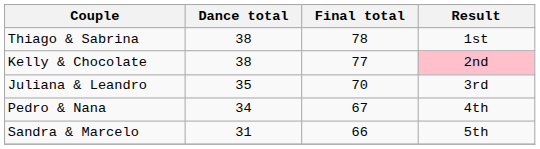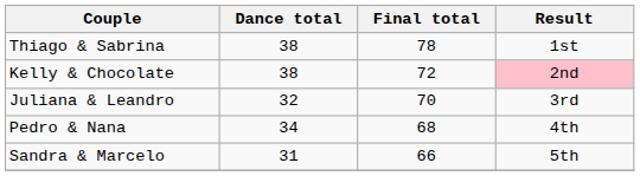Kelly & Chocolate | Final total: 77 -> 72
Juliana & Leandro | Dance total: 35 -> 32
Pedro & Nana | Final total: 67 -> 68
